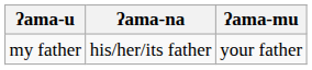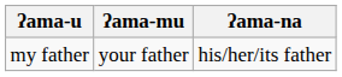columns swapped: ʔama-mu <-> ʔama-na
